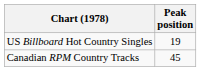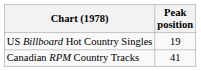Canadian RPM Country Tracks | Peak position: 45 -> 41
